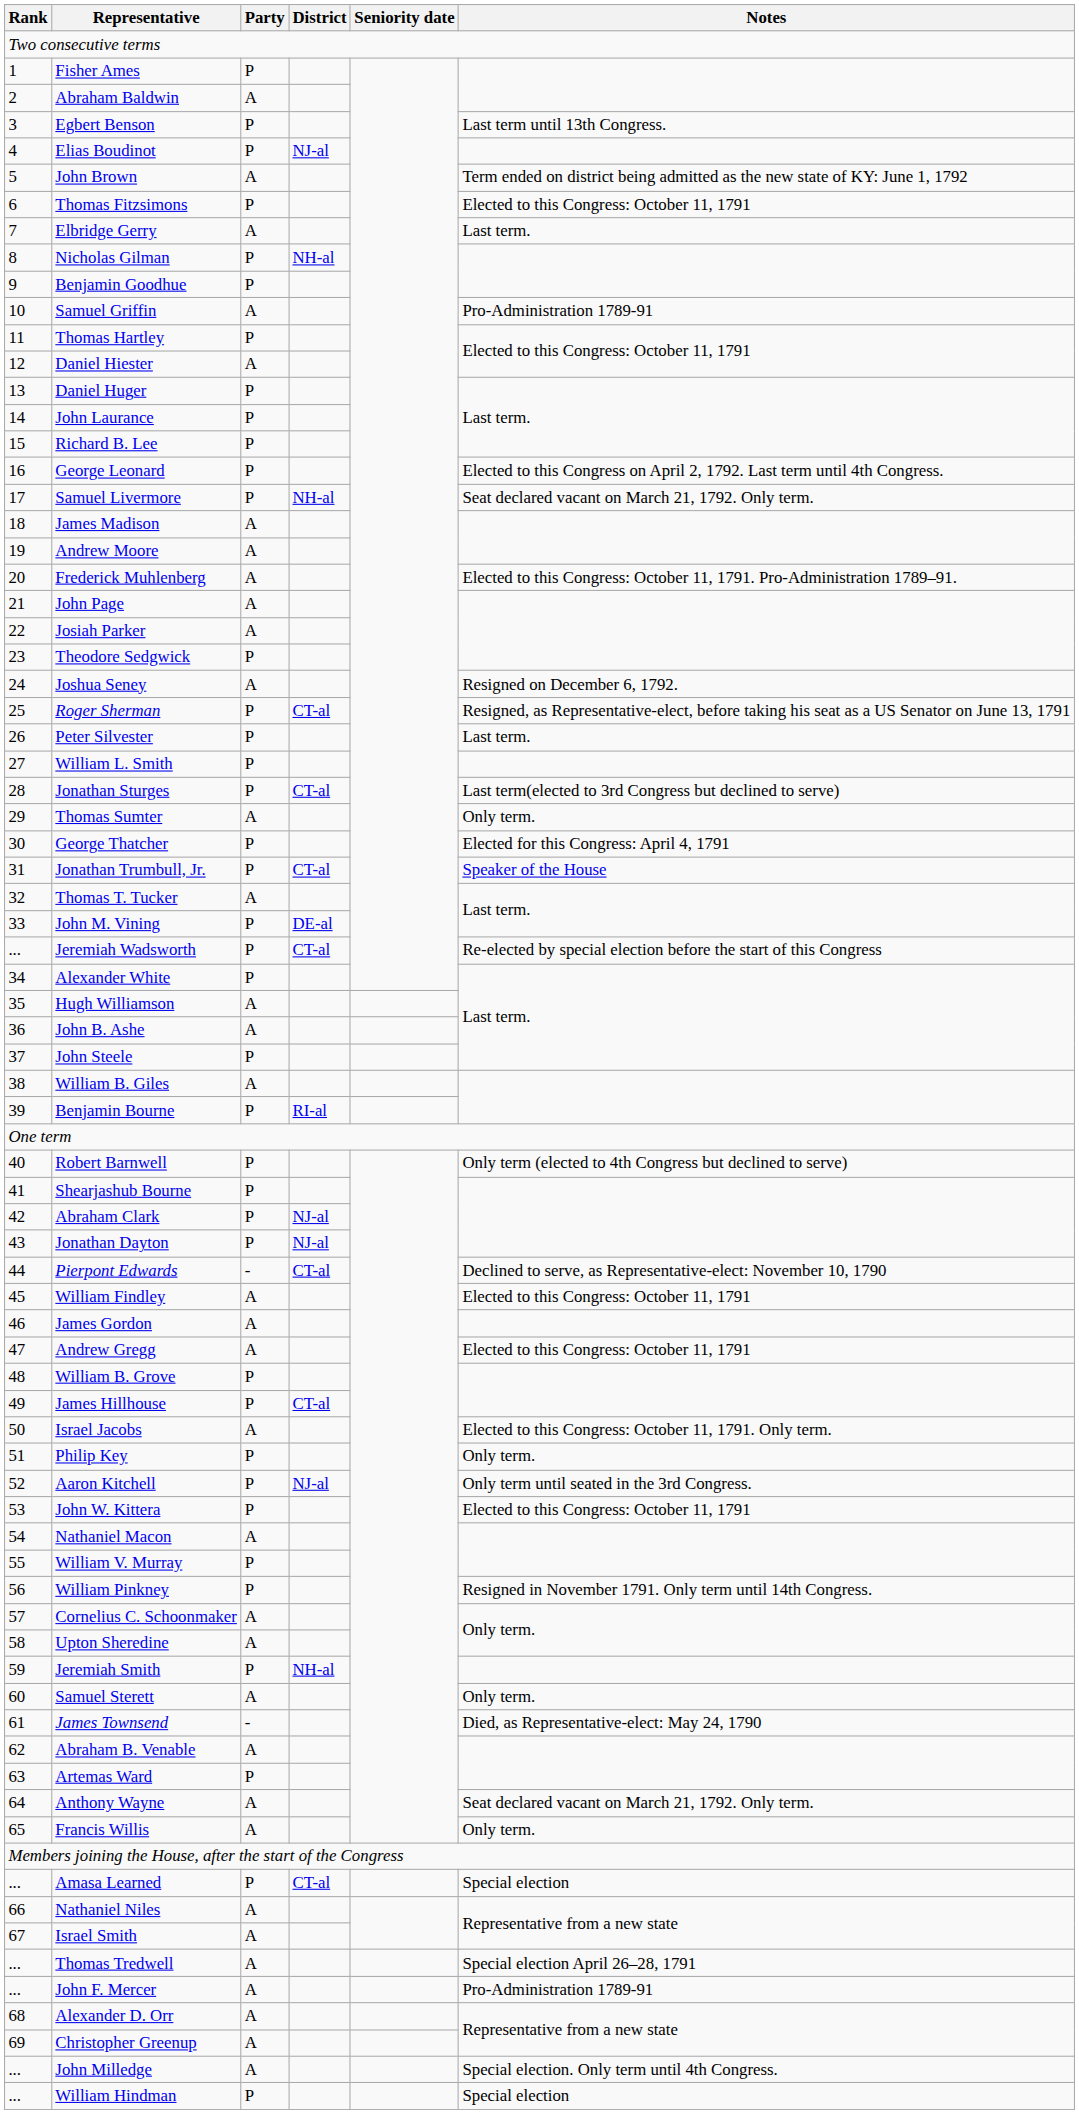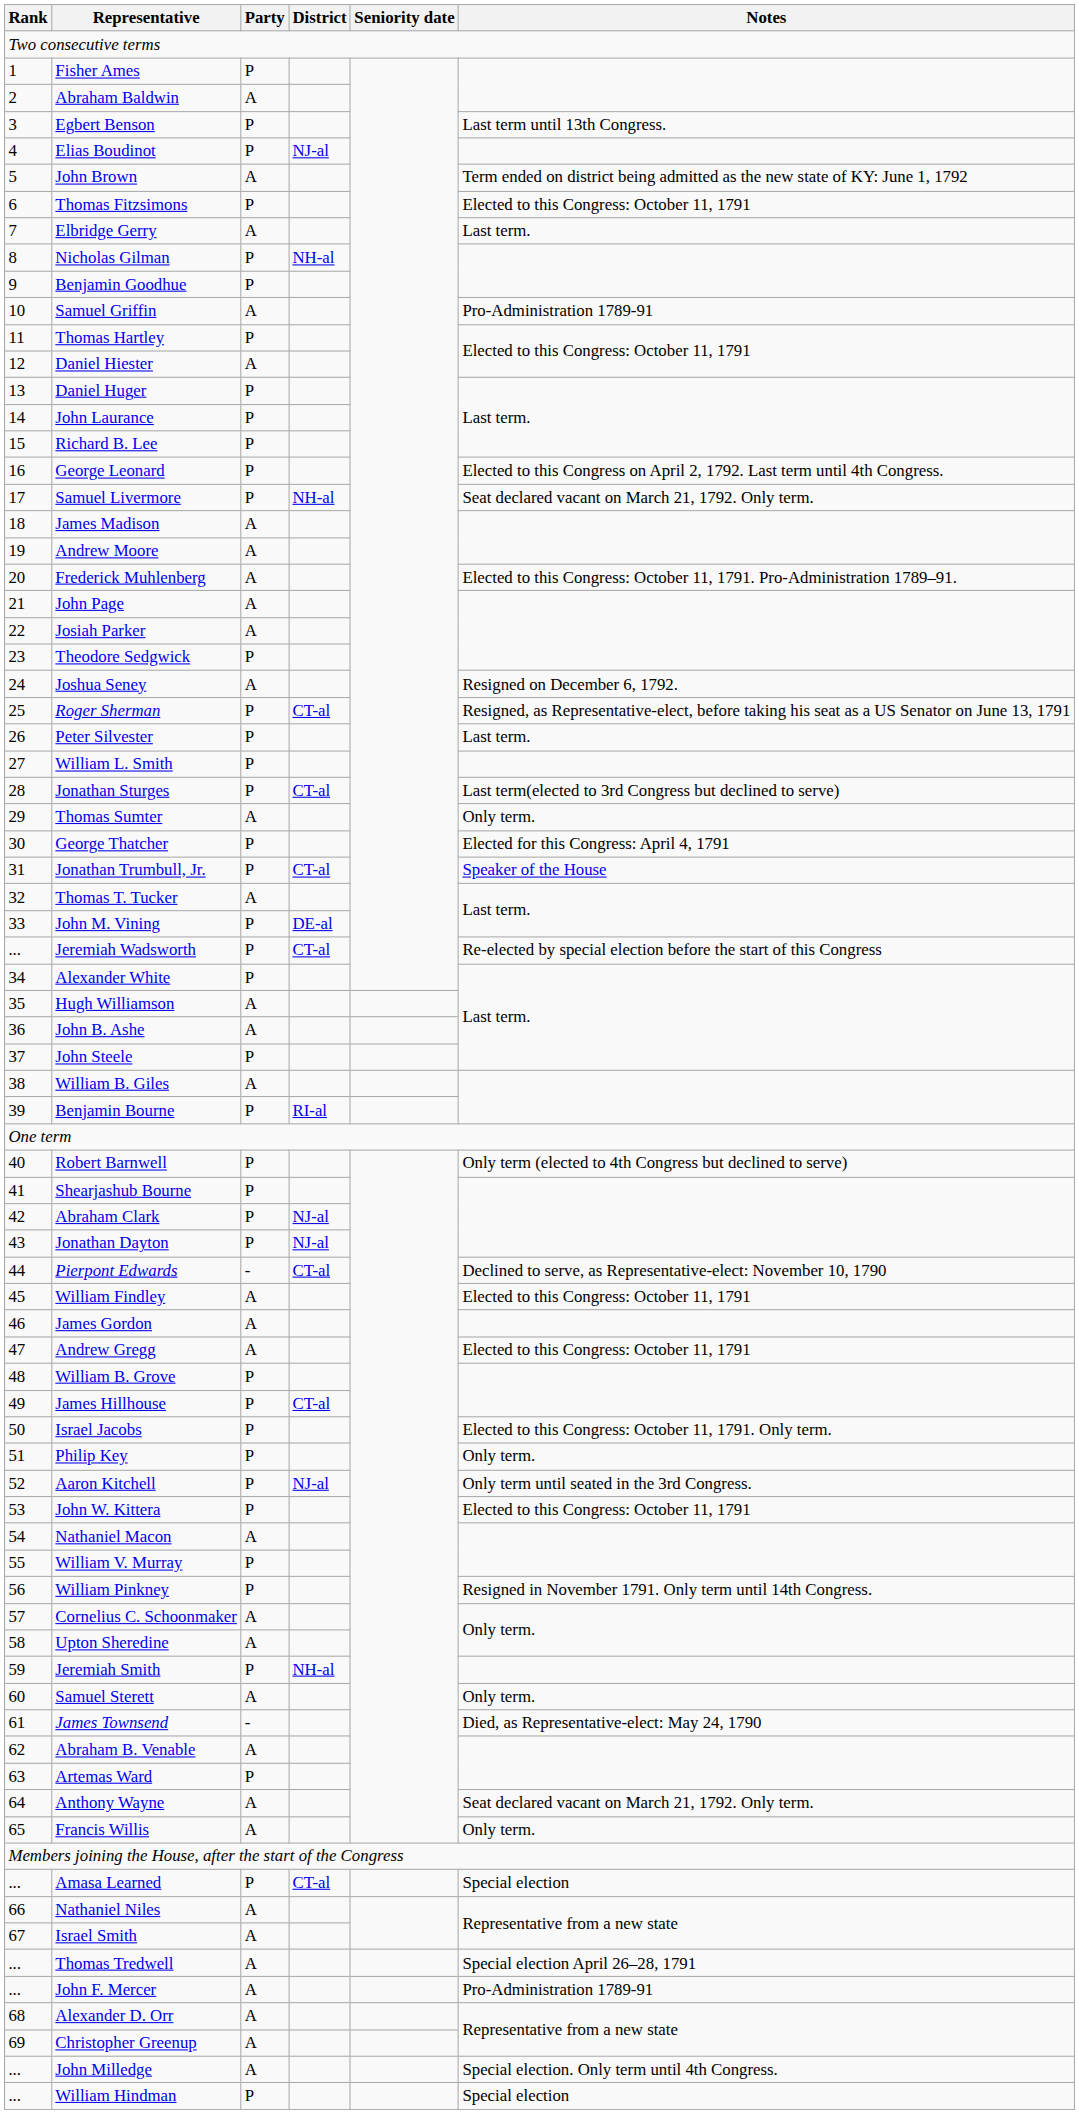Israel Jacobs | Party: A -> P
